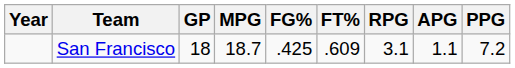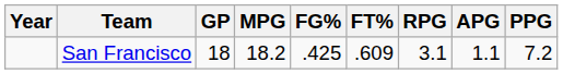San Francisco | MPG: 18.7 -> 18.2
